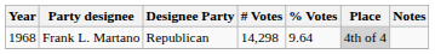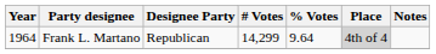Frank L. Martano | Year: 1968 -> 1964
Frank L. Martano | # Votes: 14,298 -> 14,299
